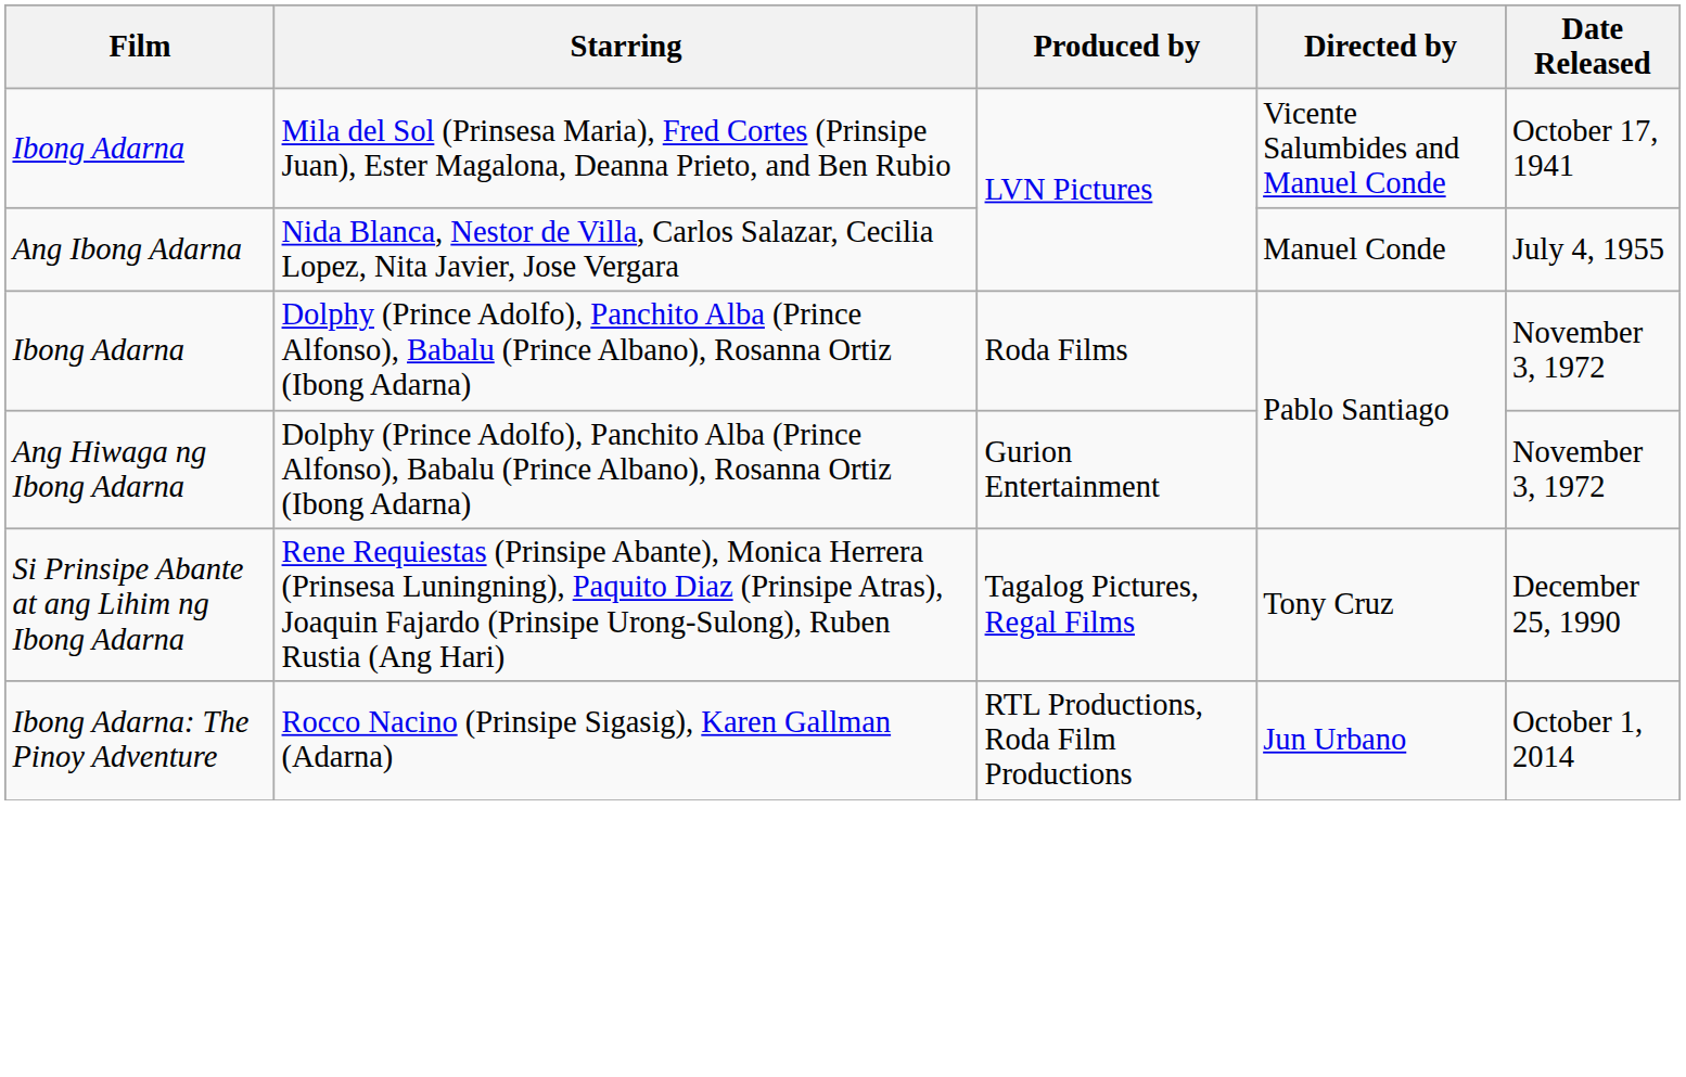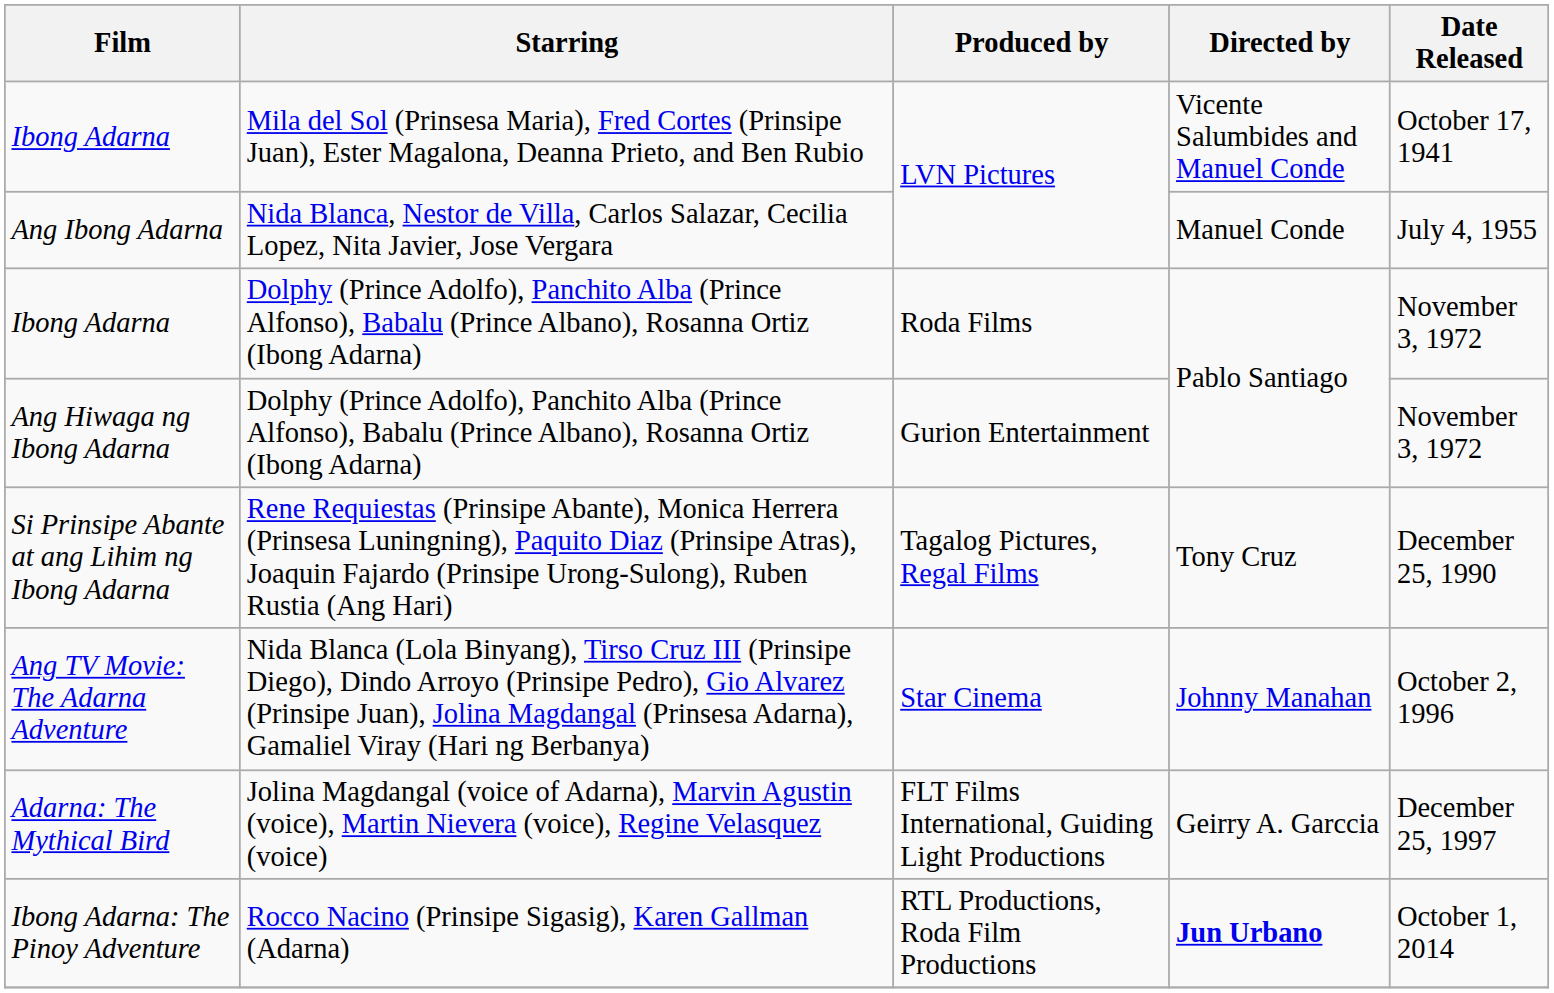+ row: Ang TV Movie: The Adarna Adventure | Nida Blanca (Lola Binyang), Tirso Cruz III (Prinsipe Diego), Dindo Arroyo (Prinsipe Pedro), Gio Alvarez (Prinsipe Juan), Jolina Magdangal (Prinsesa Adarna), Gamaliel Viray (Hari ng Berbanya) | Star Cinema | Johnny Manahan | October 2, 1996
+ row: Adarna: The Mythical Bird | Jolina Magdangal (voice of Adarna), Marvin Agustin (voice), Martin Nievera (voice), Regine Velasquez (voice) | FLT Films International, Guiding Light Productions | Geirry A. Garccia | December 25, 1997
Ibong Adarna: The Pinoy Adventure | Directed by: normal -> bold
